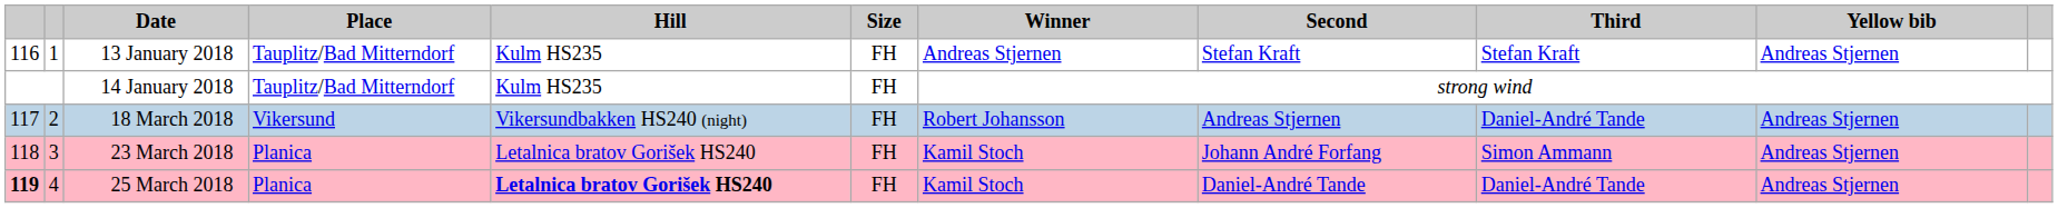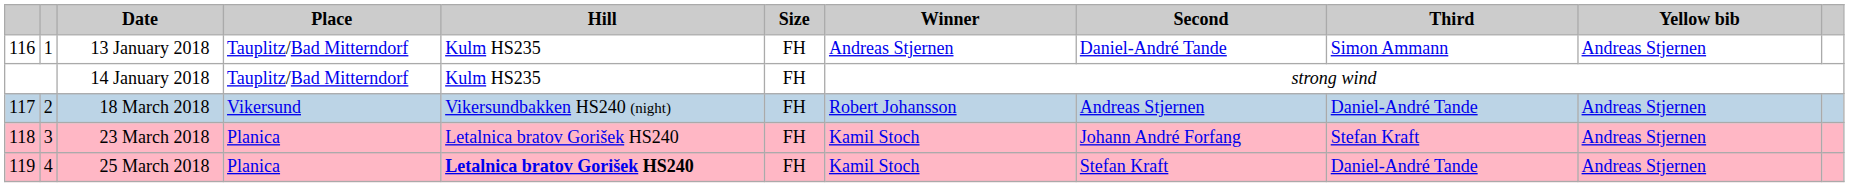13 January 2018 | Second: Stefan Kraft -> Daniel-André Tande
13 January 2018 | Third: Stefan Kraft -> Simon Ammann
23 March 2018 | Third: Simon Ammann -> Stefan Kraft
25 March 2018 | column 1: bold -> normal
25 March 2018 | Second: Daniel-André Tande -> Stefan Kraft
